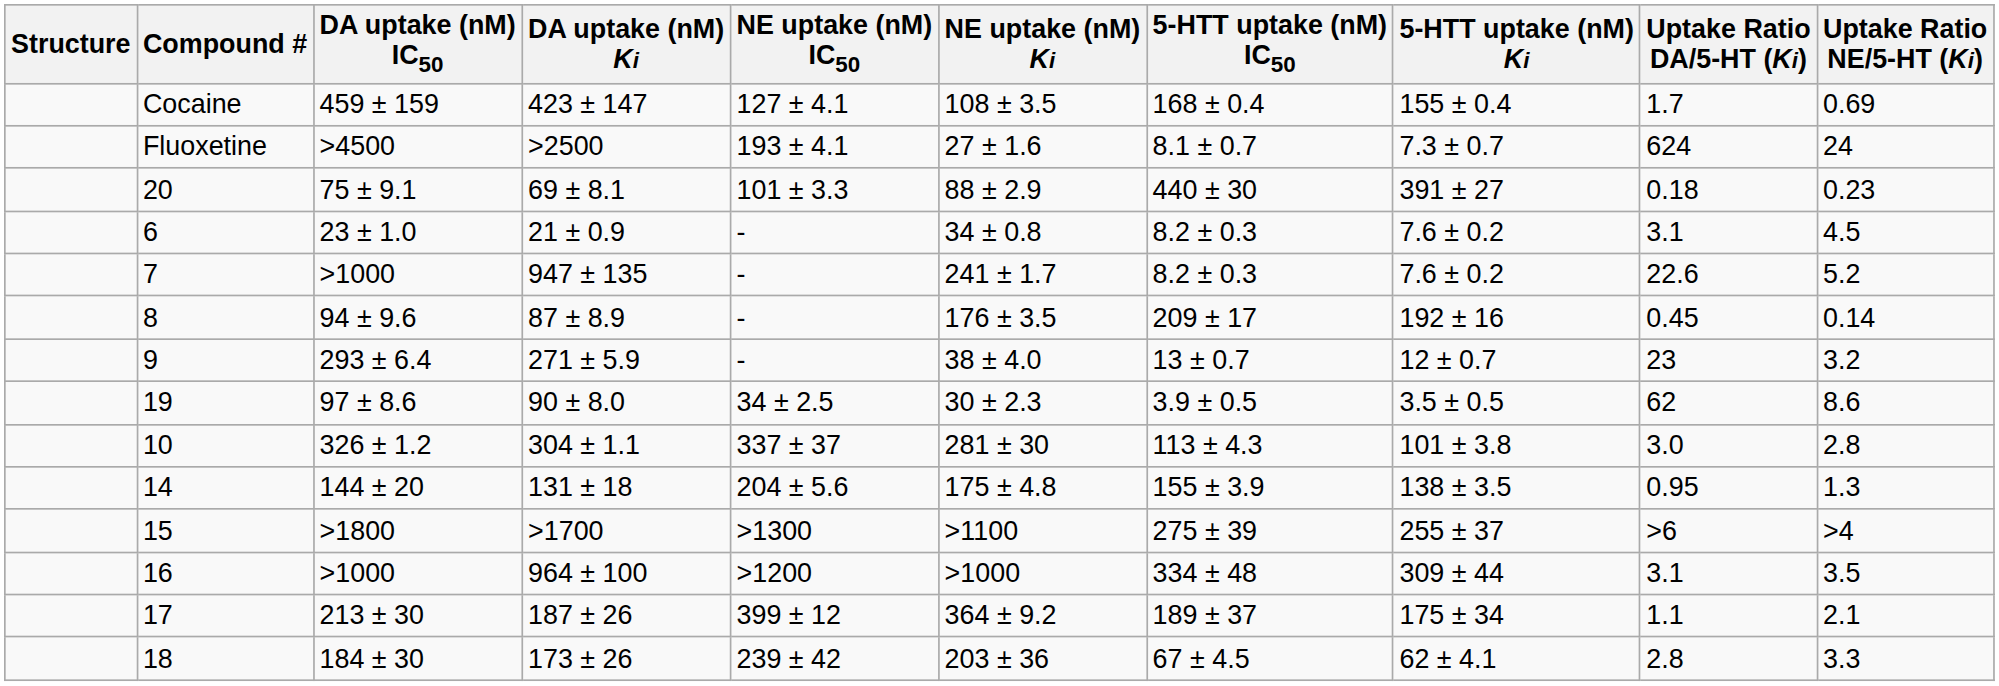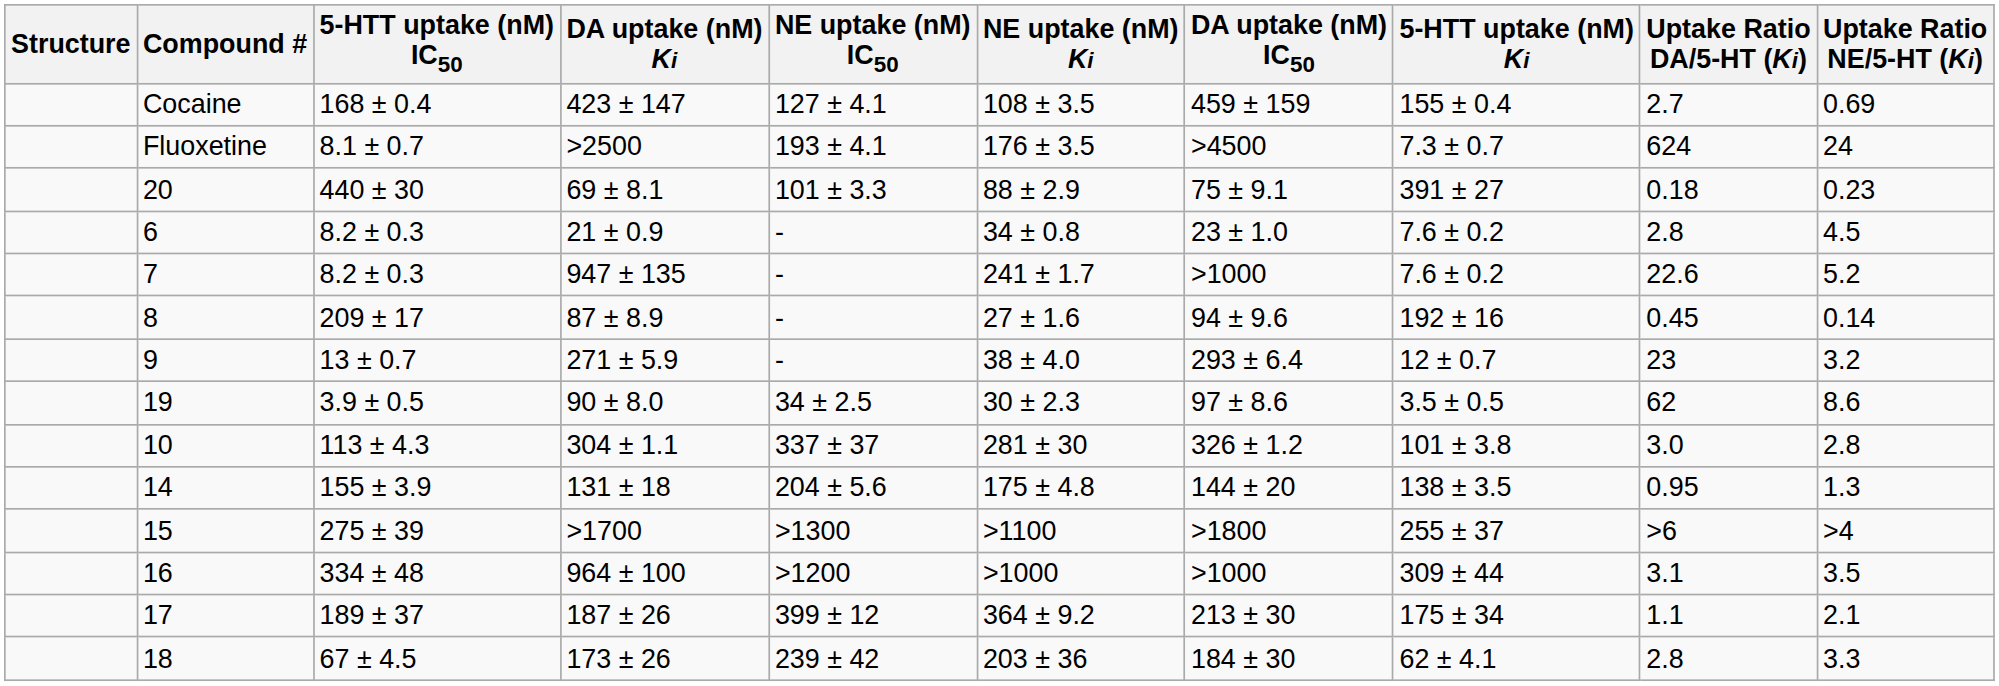columns swapped: DA uptake (nM) IC50 <-> 5-HTT uptake (nM) IC50
Cocaine | Uptake Ratio DA/5-HT (Ki): 1.7 -> 2.7
Fluoxetine | NE uptake (nM) Ki: 27 ± 1.6 -> 176 ± 3.5
6 | Uptake Ratio DA/5-HT (Ki): 3.1 -> 2.8
8 | NE uptake (nM) Ki: 176 ± 3.5 -> 27 ± 1.6
